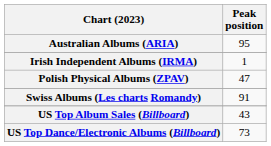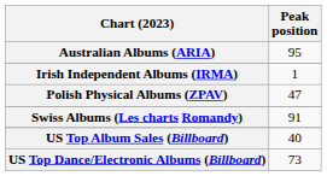US Top Album Sales (Billboard) | Peak position: 43 -> 40
